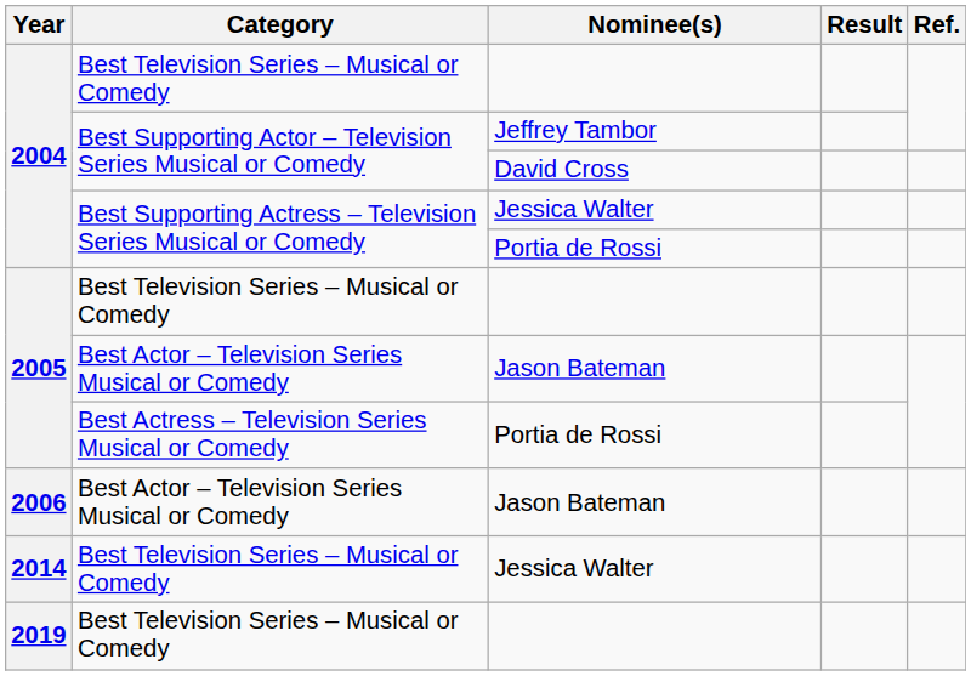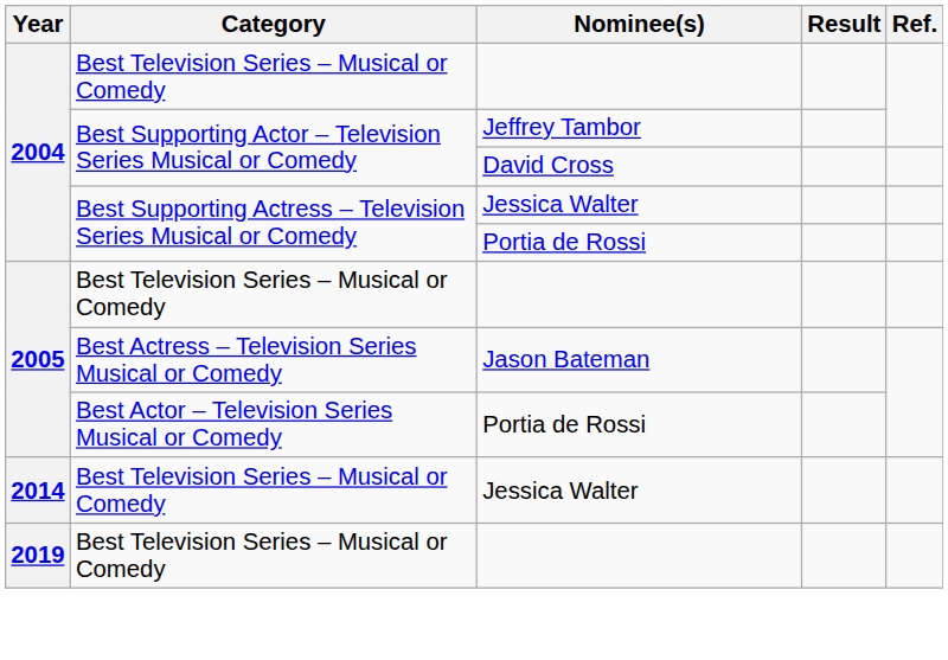2005 / Jason Bateman | Category: Best Actor – Television Series Musical or Comedy -> Best Actress – Television Series Musical or Comedy
2005 / Portia de Rossi | Category: Best Actress – Television Series Musical or Comedy -> Best Actor – Television Series Musical or Comedy
- row: 2006 | Best Actor – Television Series Musical or Comedy | Jason Bateman
